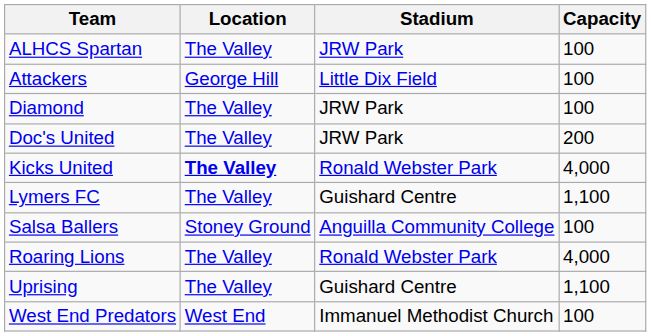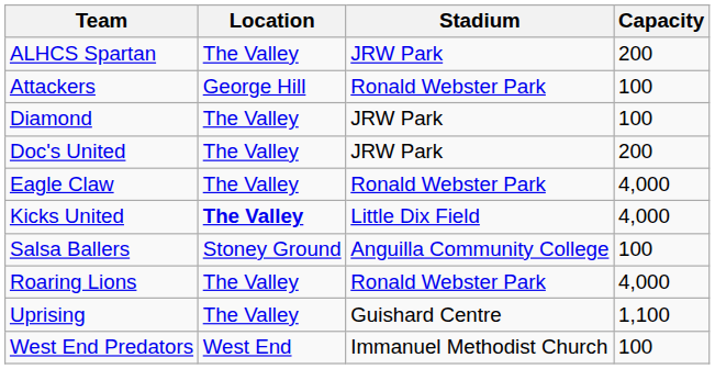ALHCS Spartan | Capacity: 100 -> 200
Attackers | Stadium: Little Dix Field -> Ronald Webster Park
+ row: Eagle Claw | The Valley | Ronald Webster Park | 4,000
Kicks United | Stadium: Ronald Webster Park -> Little Dix Field
- row: Lymers FC | The Valley | Guishard Centre | 1,100
